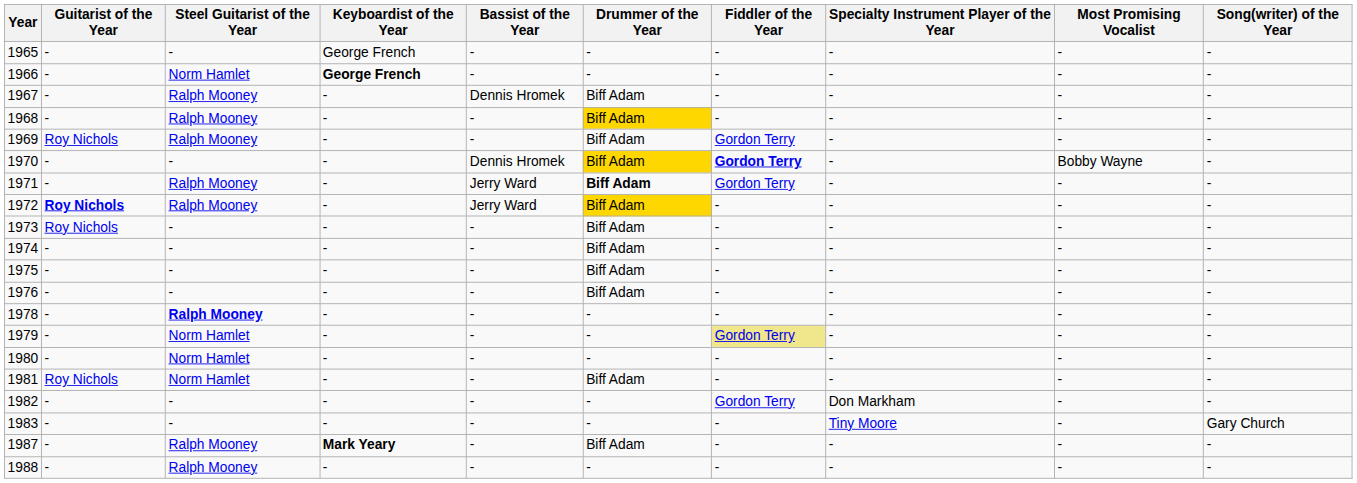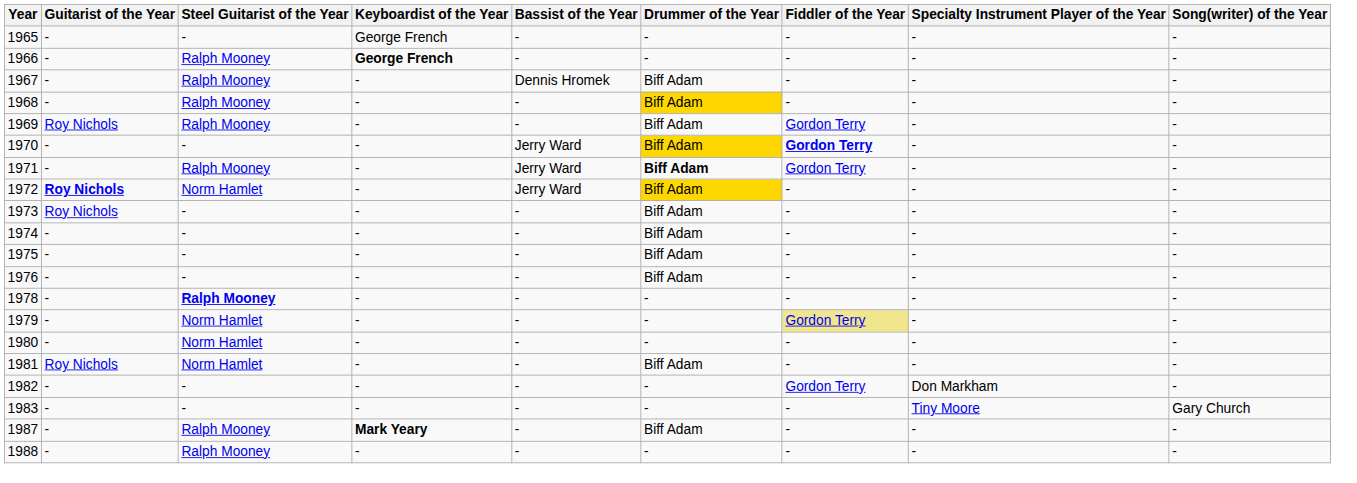- column: Most Promising Vocalist | - | - | - | - | - | Bobby Wayne | - | - | - | - | - | - | - | - | - | - | - | - | - | -
1966 | Steel Guitarist of the Year: Norm Hamlet -> Ralph Mooney
1970 | Bassist of the Year: Dennis Hromek -> Jerry Ward
1972 | Steel Guitarist of the Year: Ralph Mooney -> Norm Hamlet
